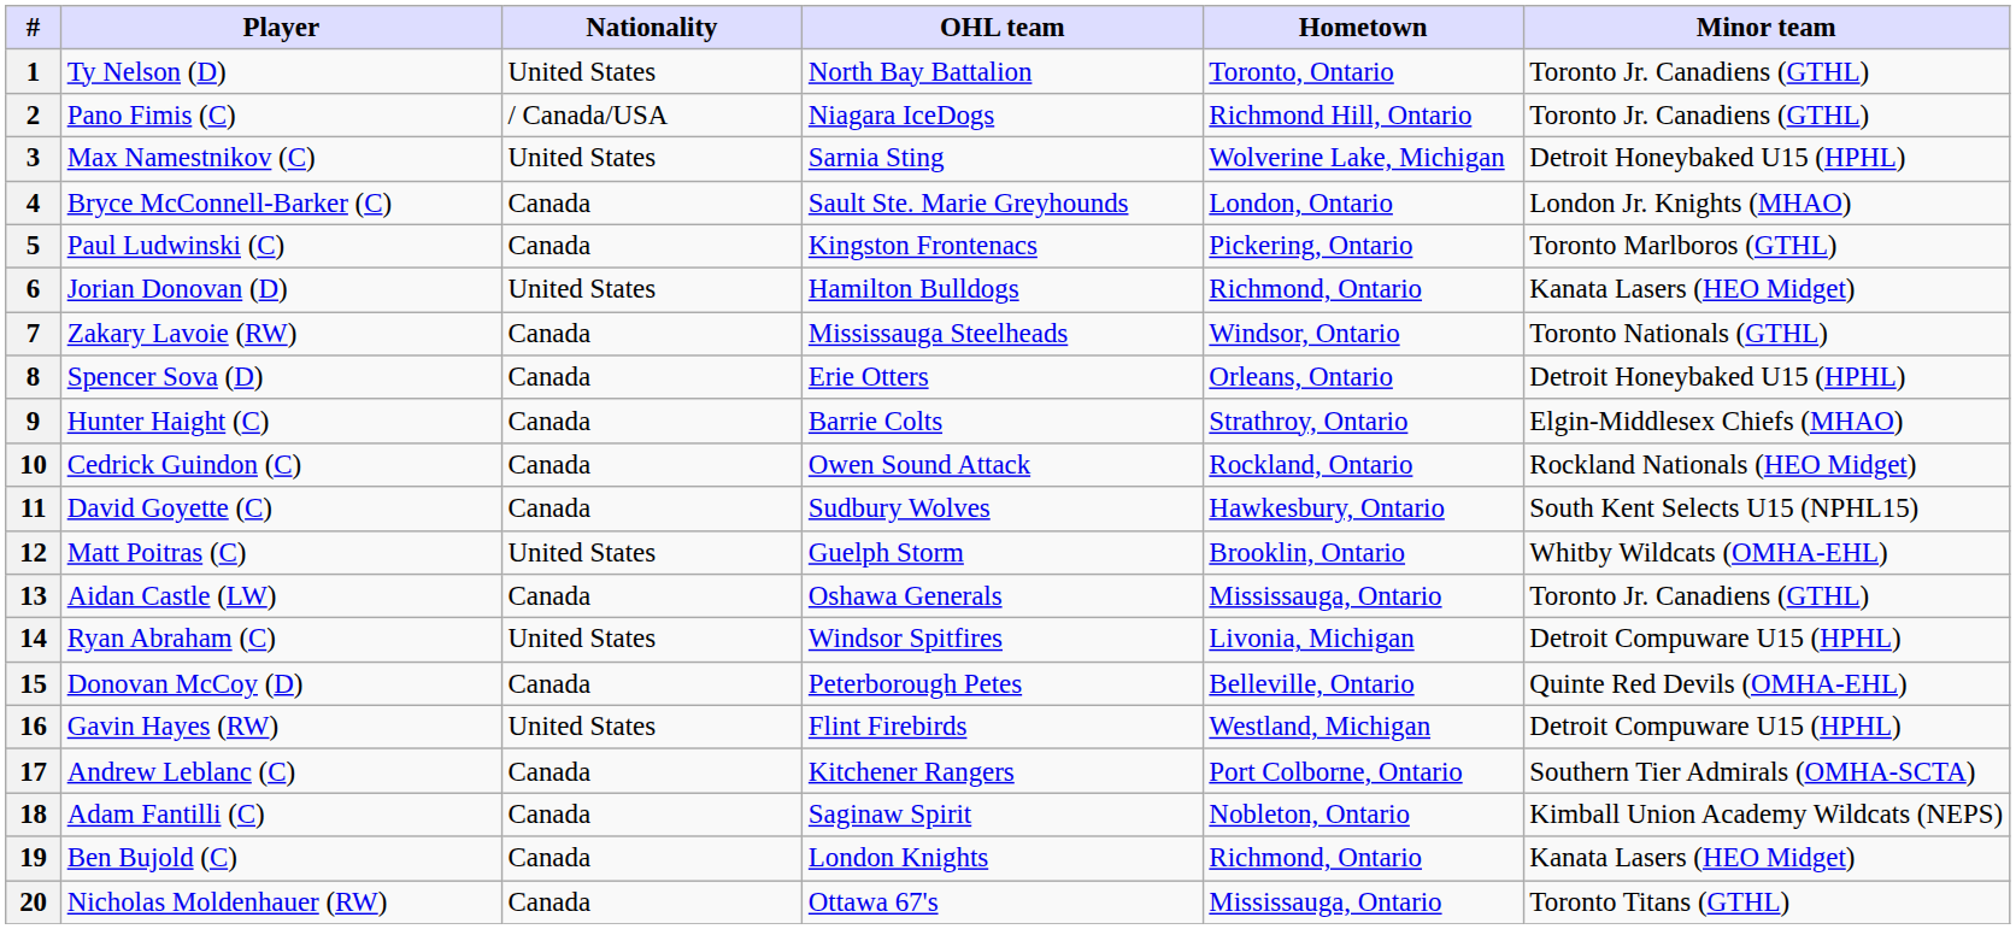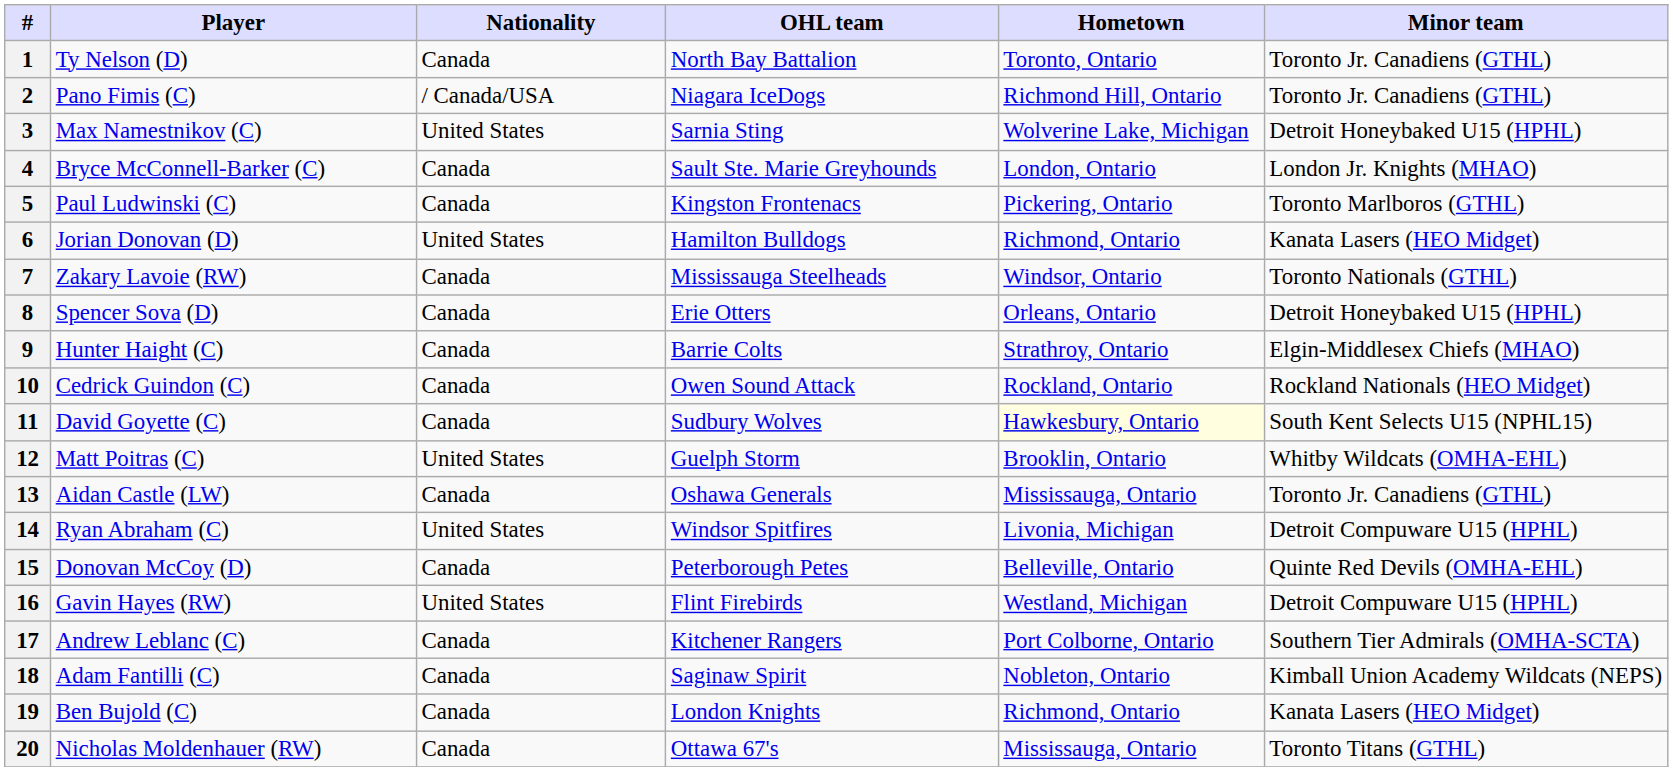1 | Nationality: United States -> Canada
11 | Hometown: no background -> lightyellow background
